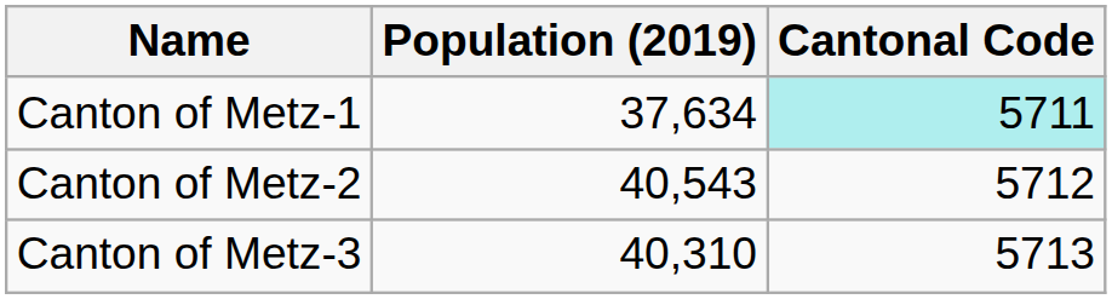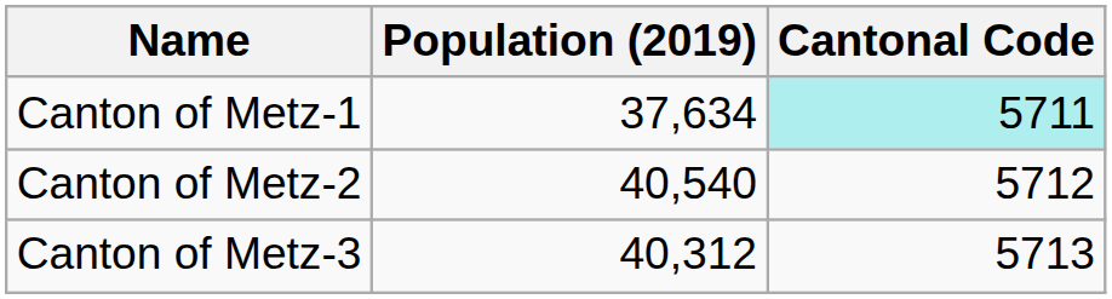Canton of Metz-2 | Population (2019): 40,543 -> 40,540
Canton of Metz-3 | Population (2019): 40,310 -> 40,312
